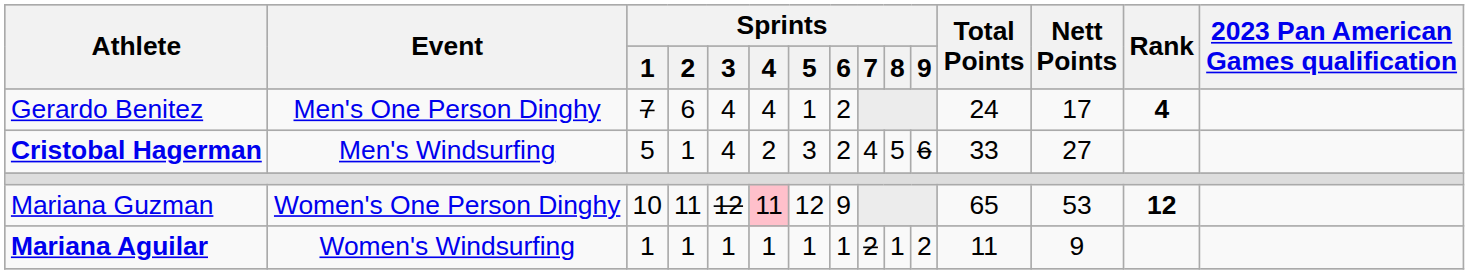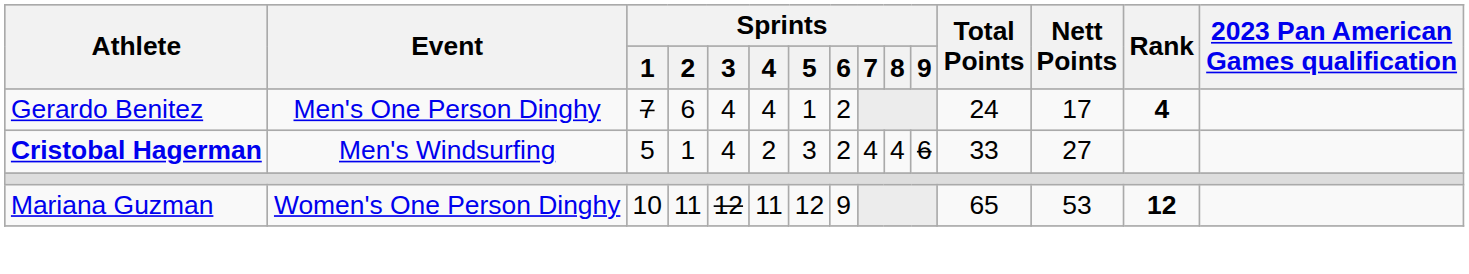Cristobal Hagerman | Sprints / 8: 5 -> 4
Mariana Guzman | Sprints / 4: pink background -> no background
- row: Mariana Aguilar | Women's Windsurfing | 1 | 1 | 1 | 1 | 1 | 1 | 2 | 1 | 2 | 11 | 9
